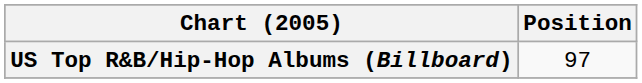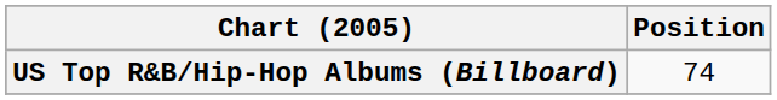US Top R&B/Hip-Hop Albums (Billboard) | Position: 97 -> 74
